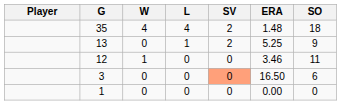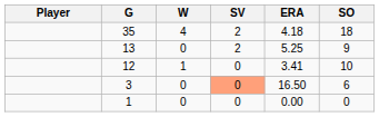- column: L | 4 | 1 | 0 | 0 | 0
35 | ERA: 1.48 -> 4.18
12 | ERA: 3.46 -> 3.41
12 | SO: 11 -> 10
